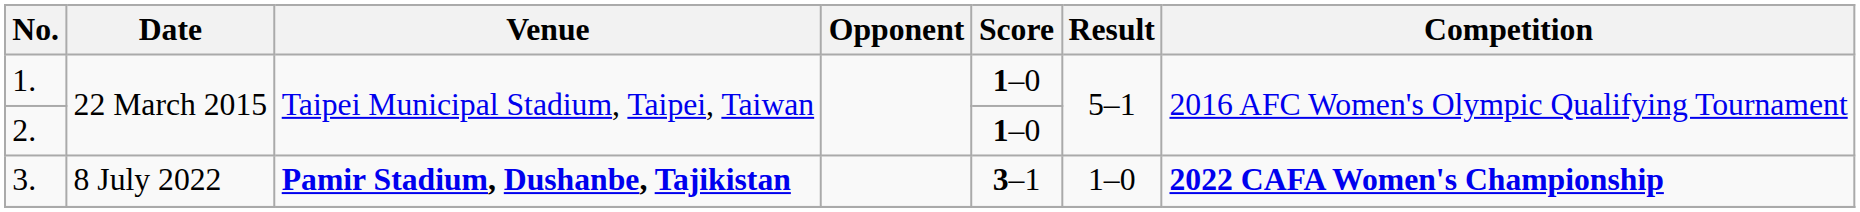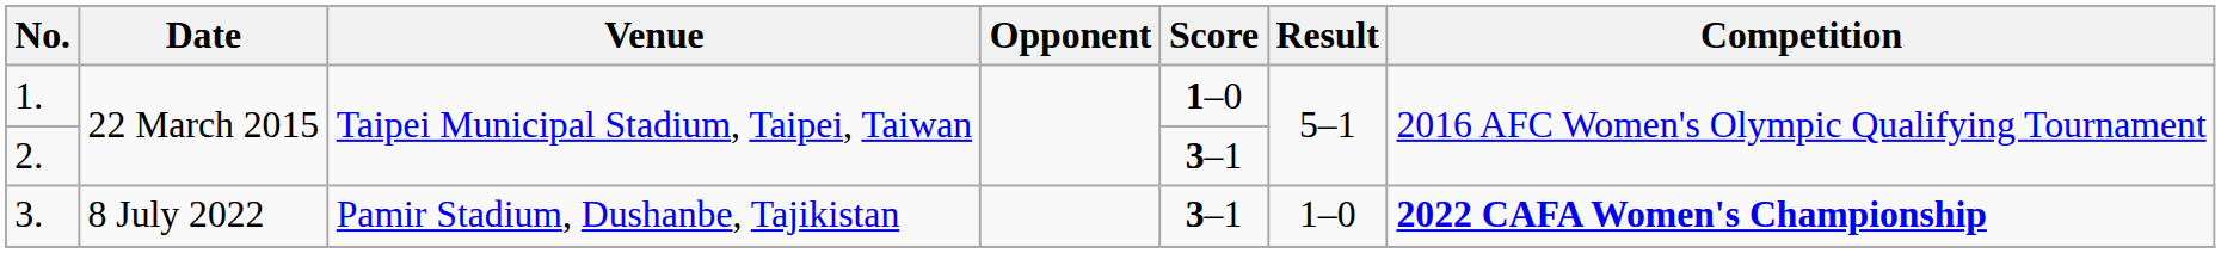2. | Score: 1–0 -> 3–1
3. | Venue: bold -> normal
